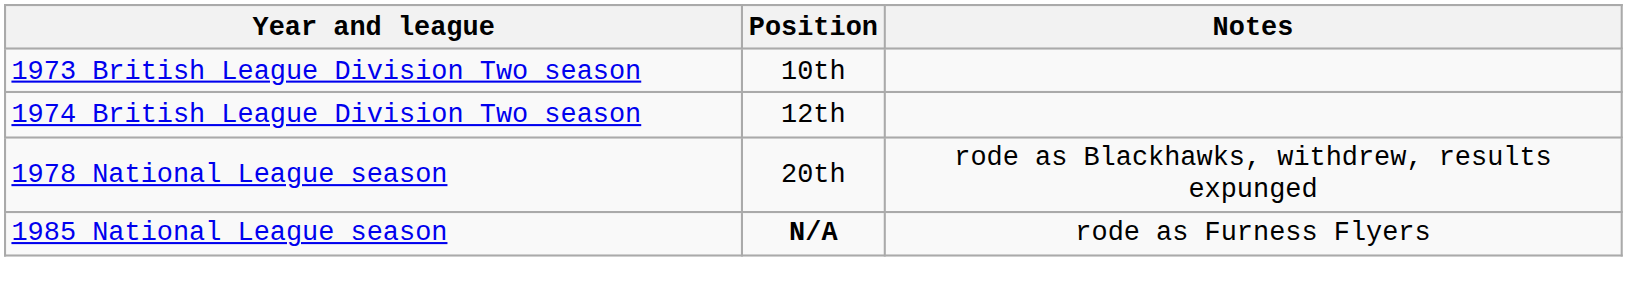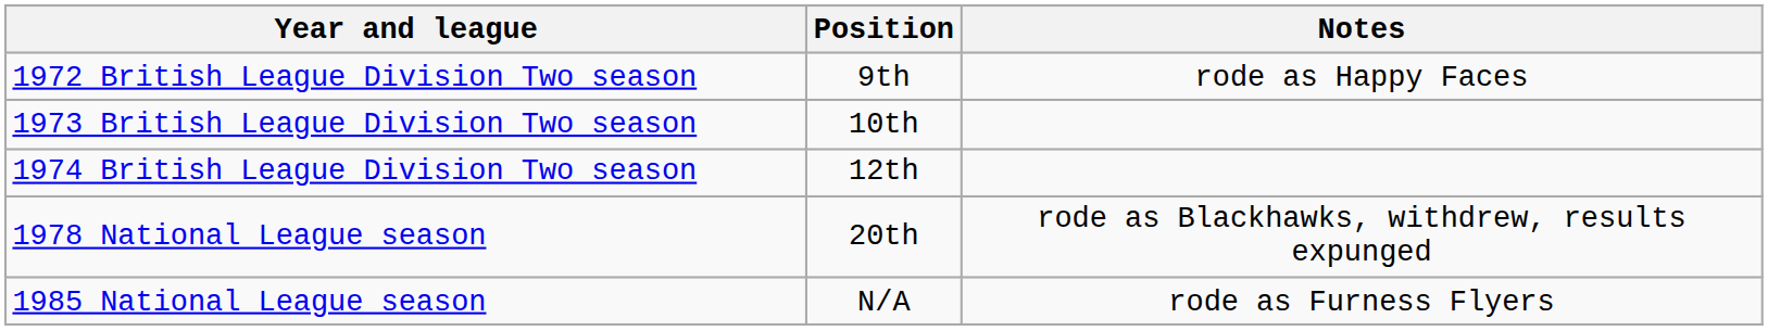+ row: 1972 British League Division Two season | 9th | rode as Happy Faces
1985 National League season | Position: bold -> normal
